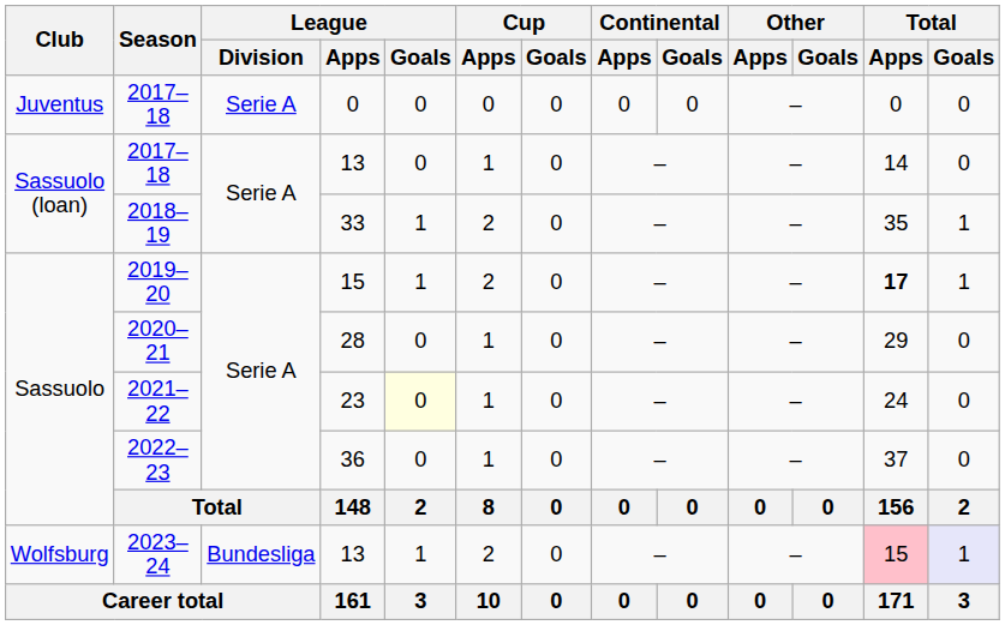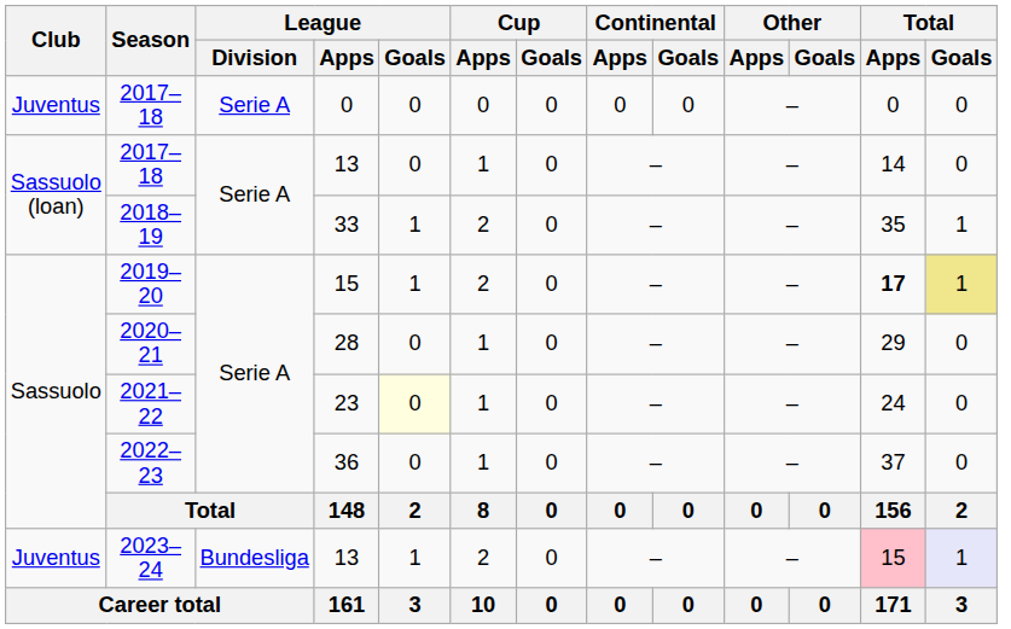2019–20 | Total / Goals: no background -> khaki background
2023–24 | Club: Wolfsburg -> Juventus
